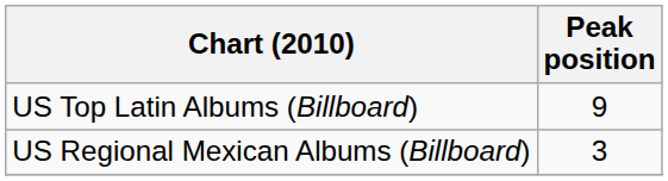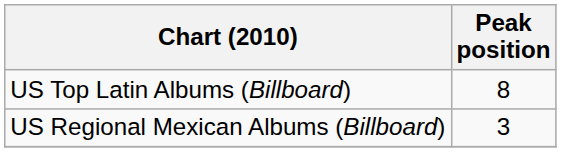US Top Latin Albums (Billboard) | Peak position: 9 -> 8
